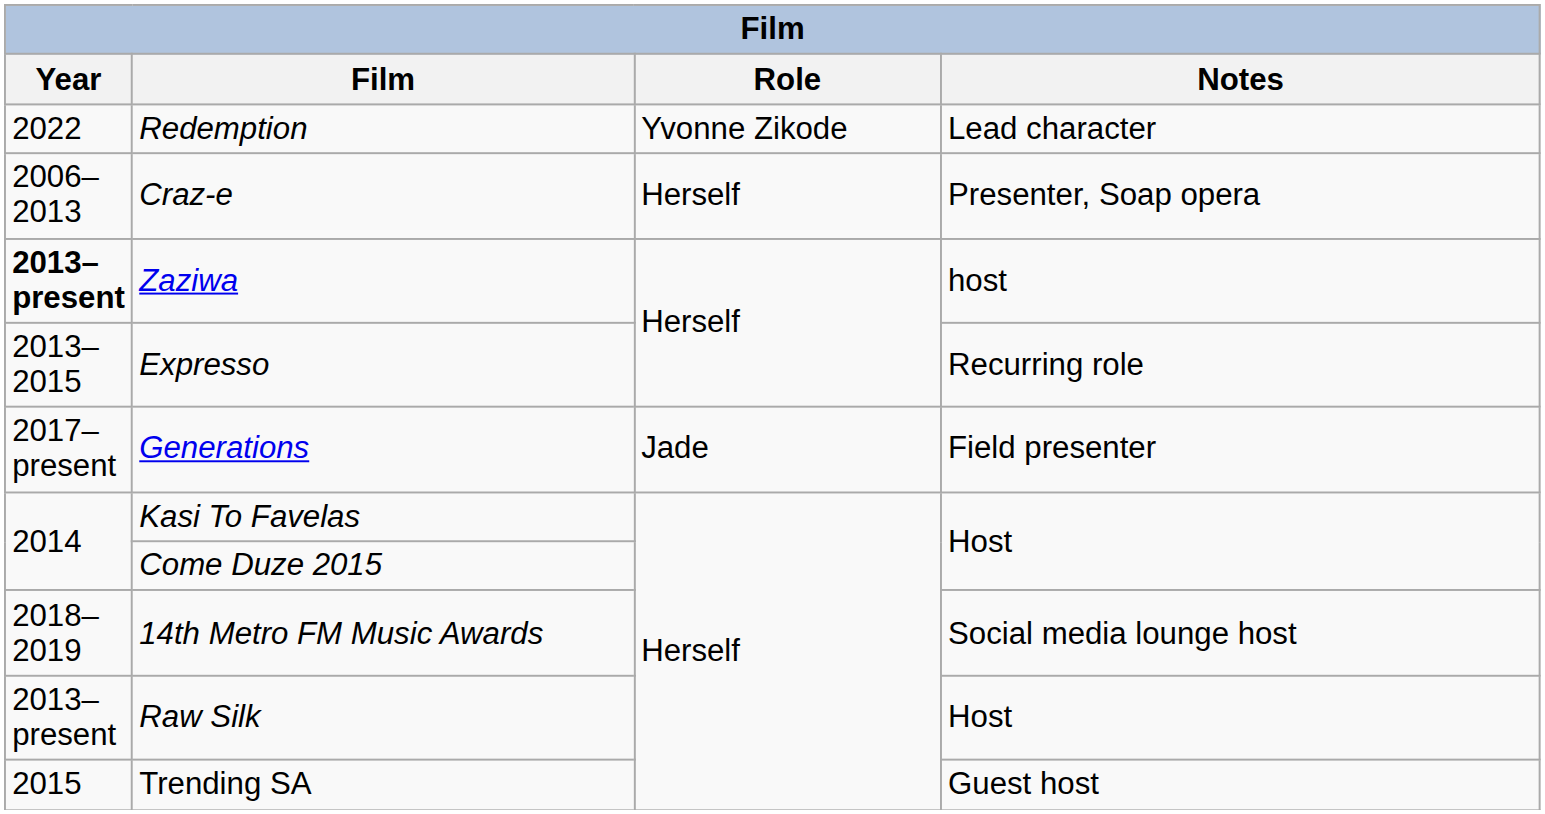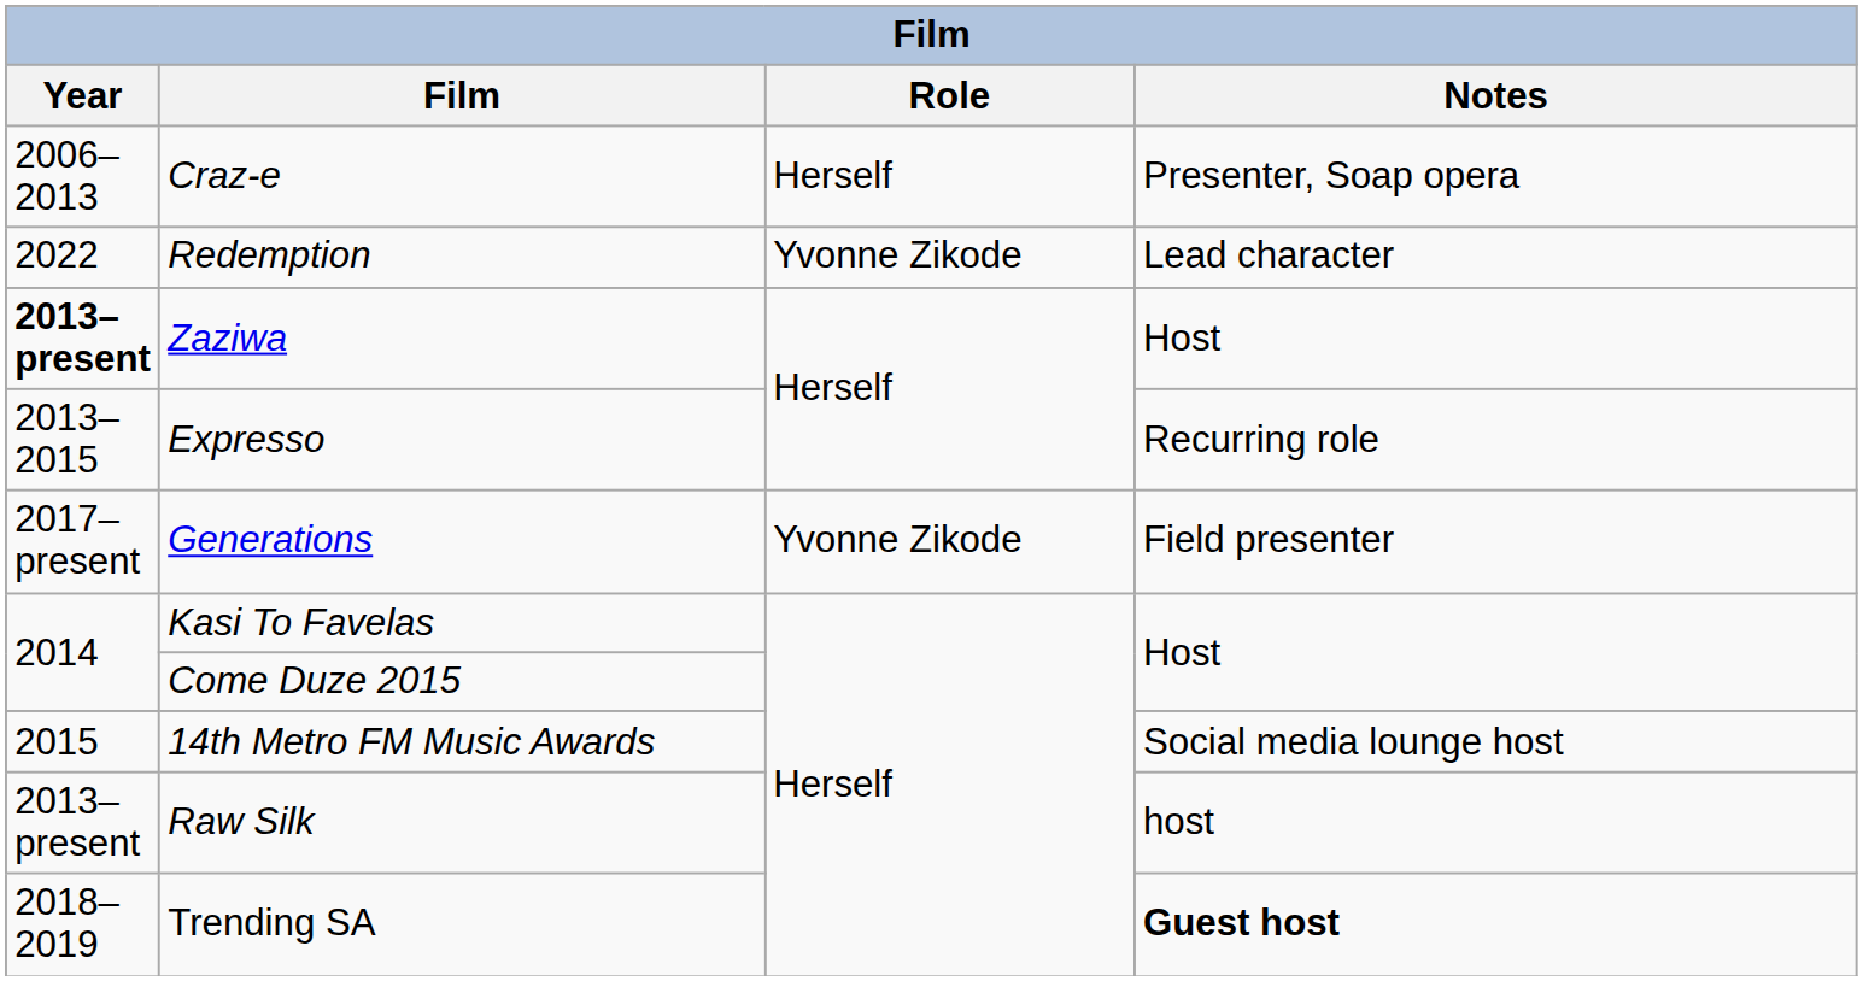rows swapped: Craz-e <-> Redemption
Zaziwa | Notes: host -> Host
Generations | Role: Jade -> Yvonne Zikode
14th Metro FM Music Awards | Year: 2018–2019 -> 2015
Raw Silk | Notes: Host -> host
Trending SA | Year: 2015 -> 2018–2019
Trending SA | Notes: normal -> bold
